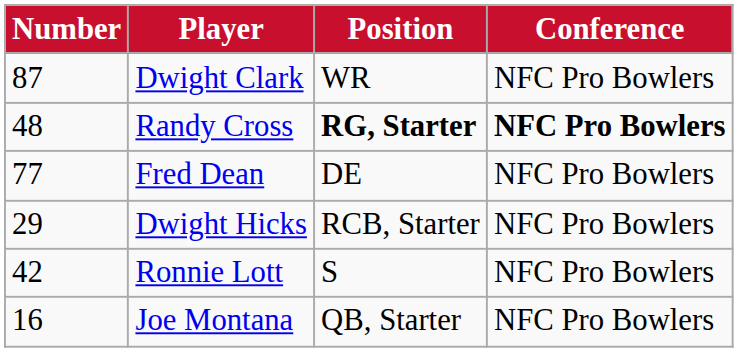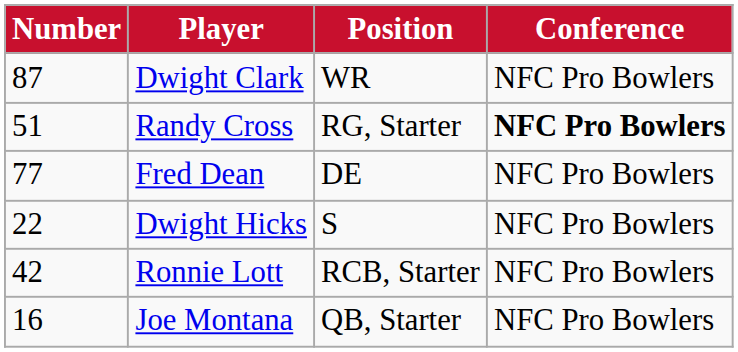Randy Cross | Number: 48 -> 51
Randy Cross | Position: bold -> normal
Dwight Hicks | Number: 29 -> 22
Dwight Hicks | Position: RCB, Starter -> S
Ronnie Lott | Position: S -> RCB, Starter
